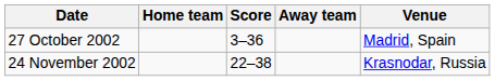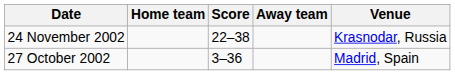rows swapped: 27 October 2002 <-> 24 November 2002
